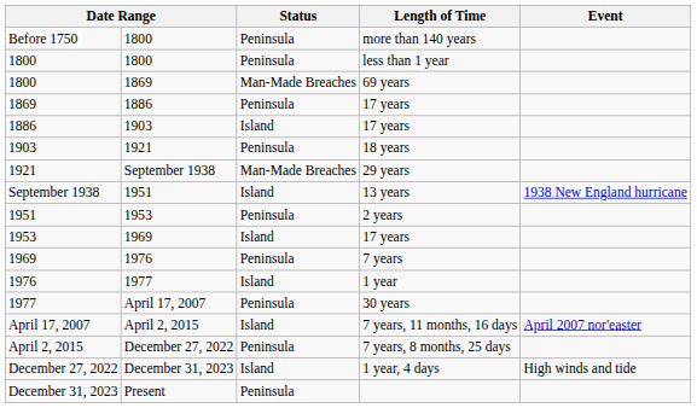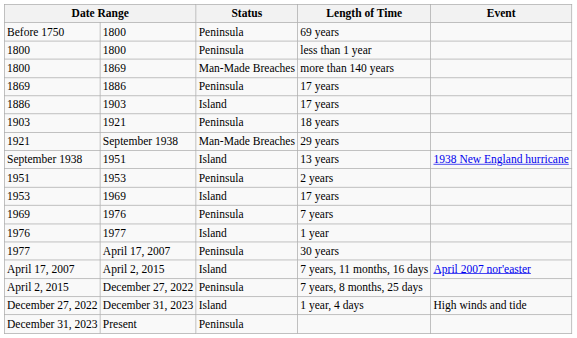Before 1750 | Length of Time: more than 140 years -> 69 years
1800 / 1869 | Length of Time: 69 years -> more than 140 years
